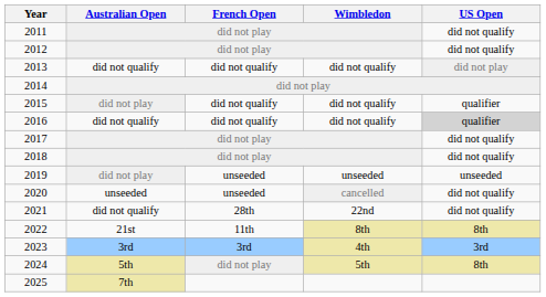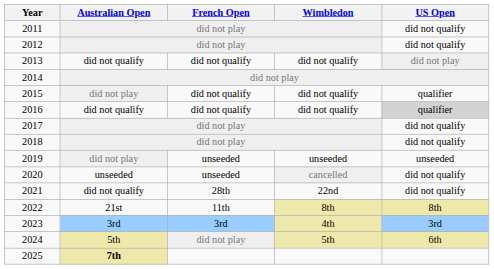2024 | US Open: 8th -> 6th
2025 | Australian Open: normal -> bold
